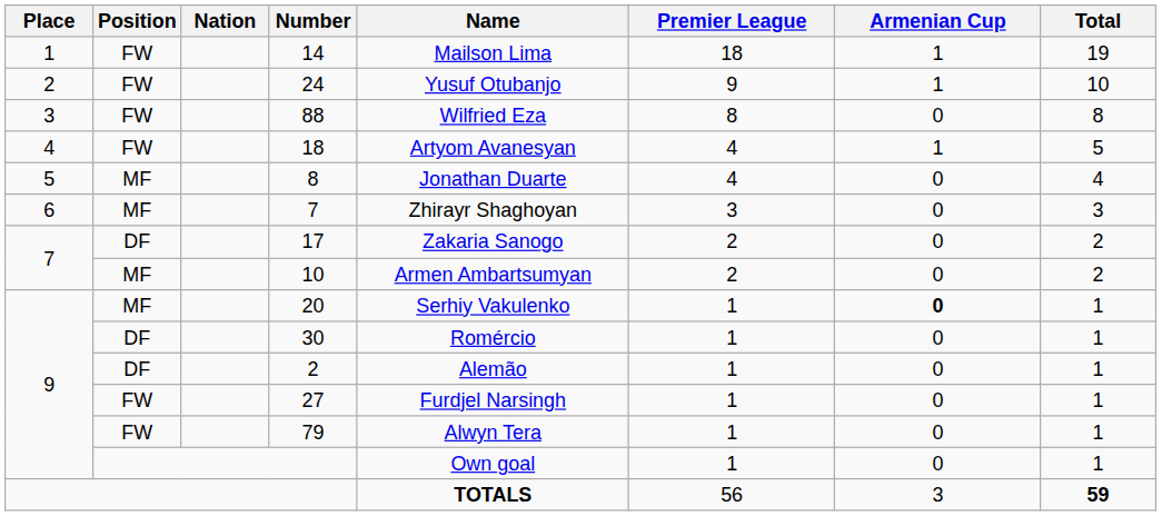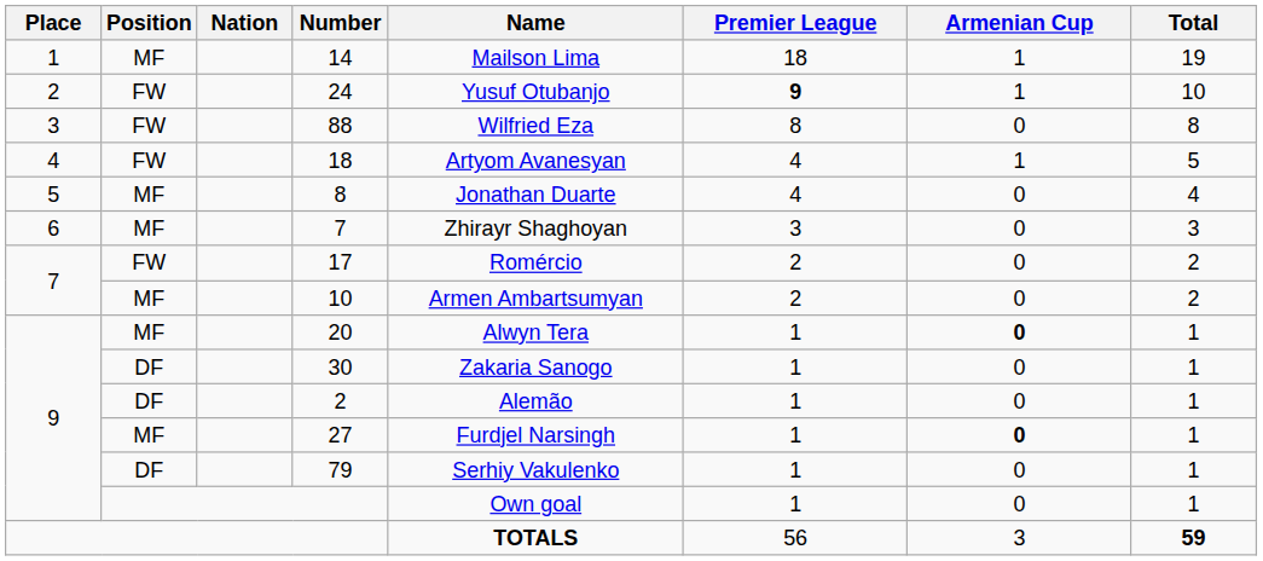14 | Position: FW -> MF
24 | Premier League: normal -> bold
17 | Position: DF -> FW
17 | Name: Zakaria Sanogo -> Romércio
20 | Name: Serhiy Vakulenko -> Alwyn Tera
30 | Name: Romércio -> Zakaria Sanogo
27 | Position: FW -> MF
27 | Armenian Cup: normal -> bold
79 | Position: FW -> DF
79 | Name: Alwyn Tera -> Serhiy Vakulenko
